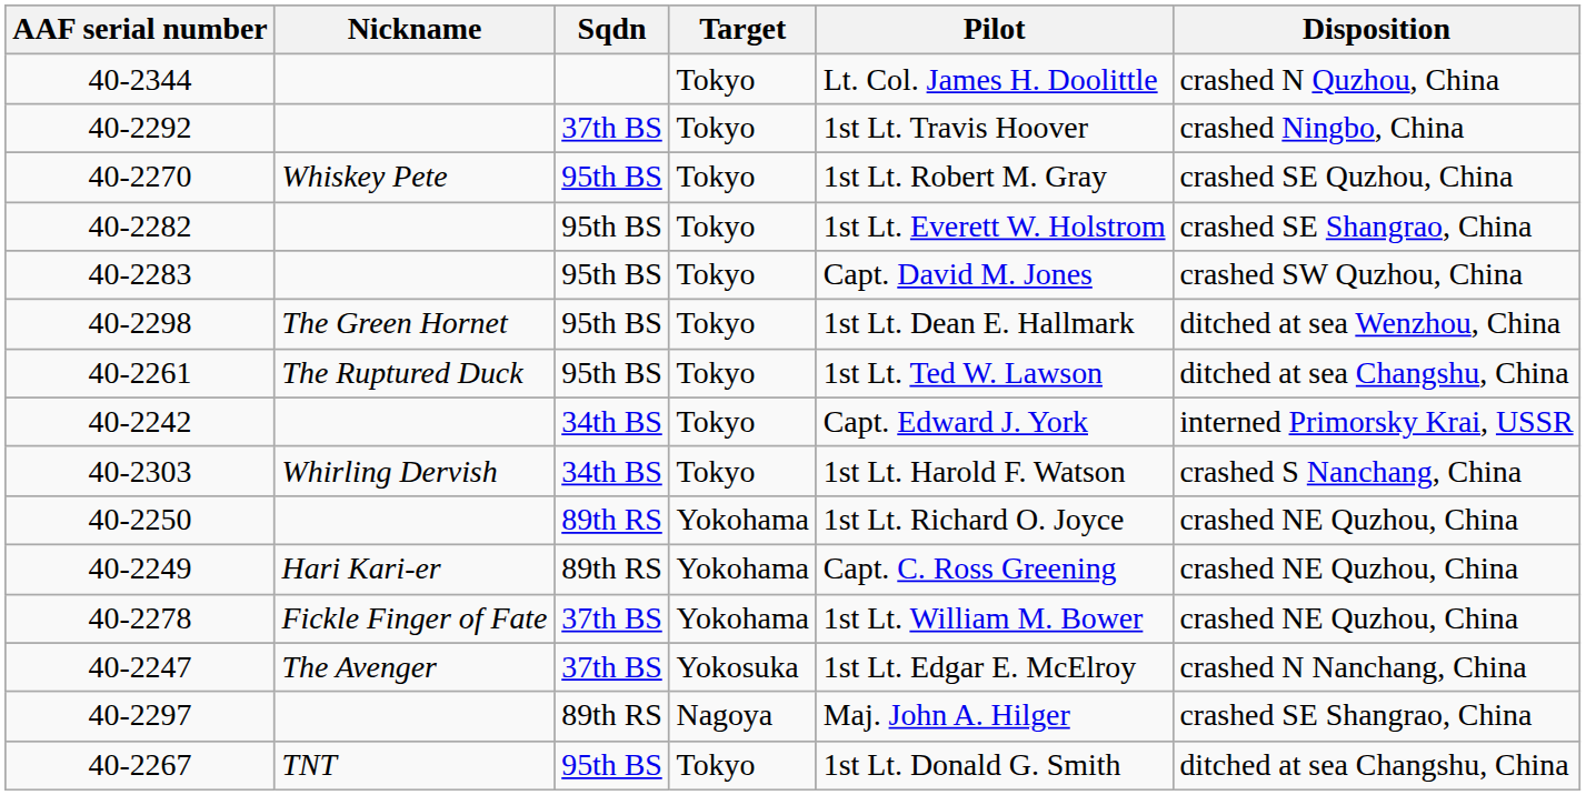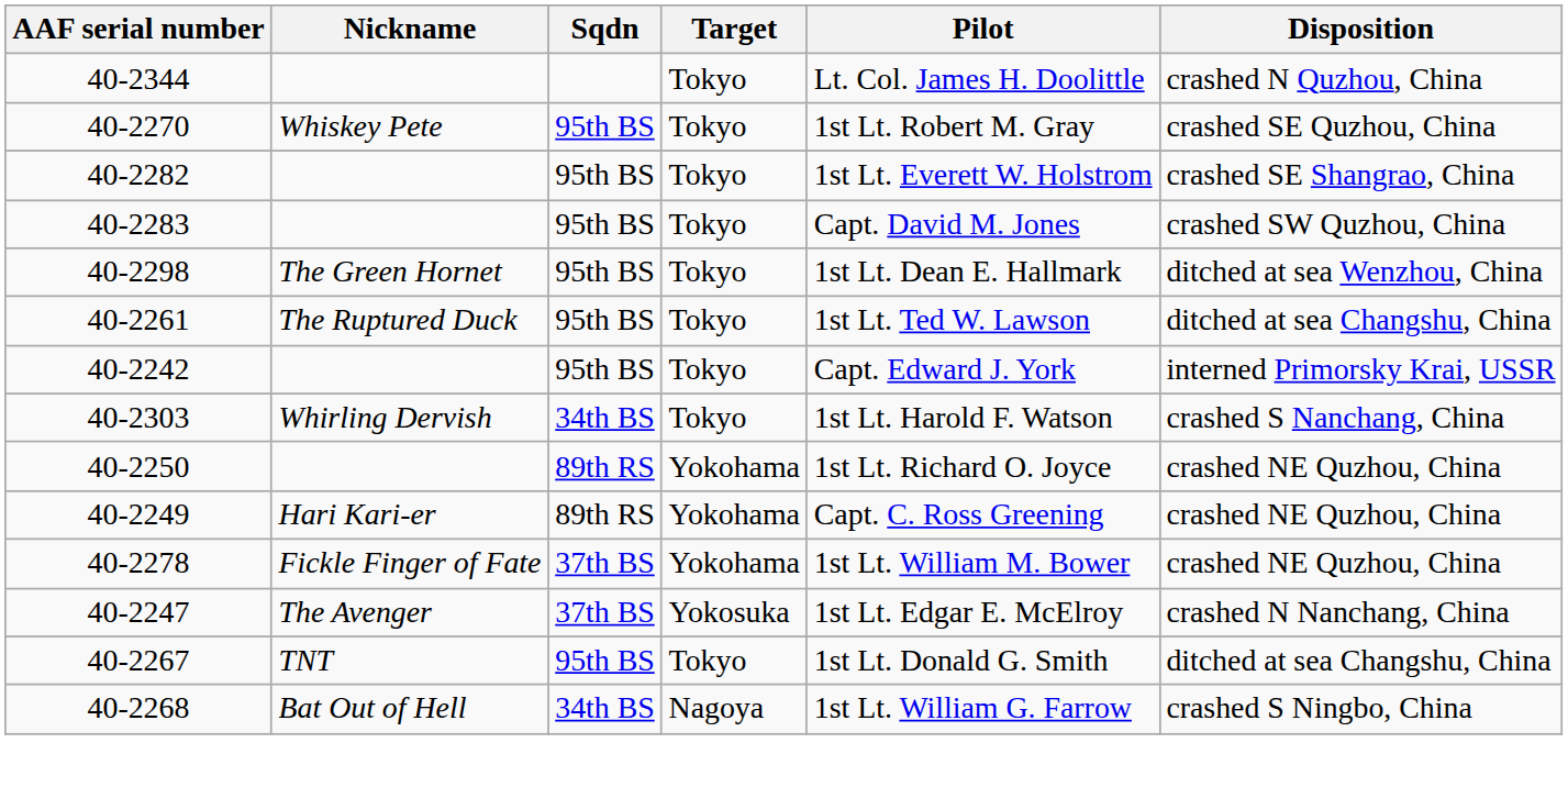- row: 40-2292 | 37th BS | Tokyo | 1st Lt. Travis Hoover | crashed Ningbo, China
40-2242 | Sqdn: 34th BS -> 95th BS
- row: 40-2297 | 89th RS | Nagoya | Maj. John A. Hilger | crashed SE Shangrao, China
+ row: 40-2268 | Bat Out of Hell | 34th BS | Nagoya | 1st Lt. William G. Farrow | crashed S Ningbo, China
